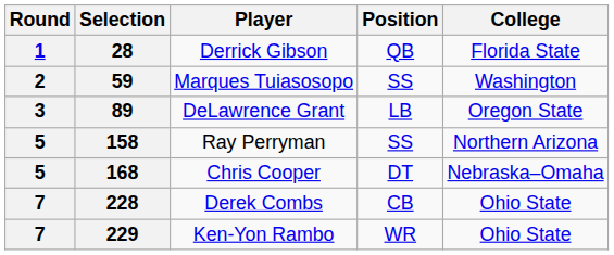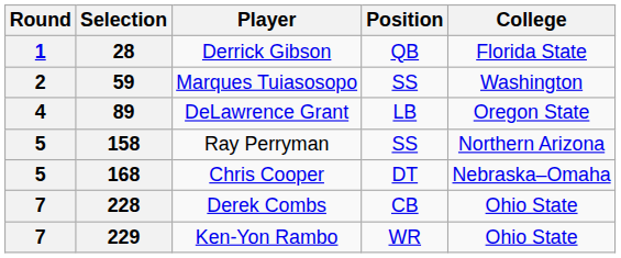89 | Round: 3 -> 4
